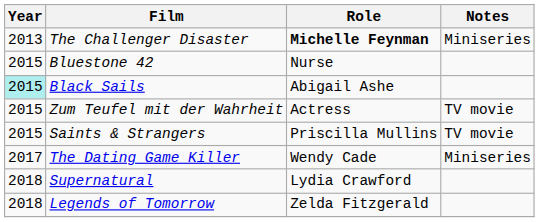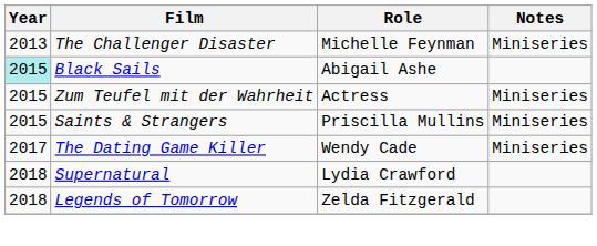The Challenger Disaster | Role: bold -> normal
- row: 2015 | Bluestone 42 | Nurse
Zum Teufel mit der Wahrheit | Notes: TV movie -> Miniseries
Saints & Strangers | Notes: TV movie -> Miniseries
